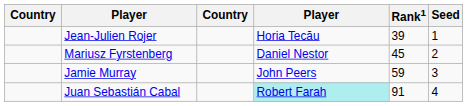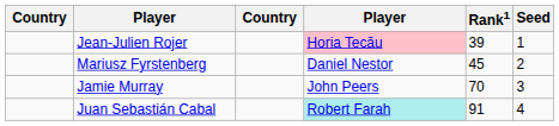Jean-Julien Rojer | column 4: no background -> pink background
Jamie Murray | Rank1: 59 -> 70
